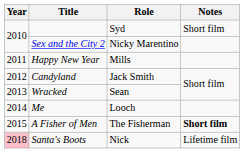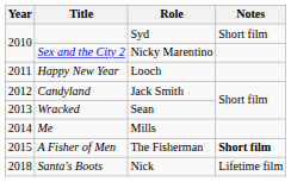Happy New Year | Role: Mills -> Looch
Me | Role: Looch -> Mills
Santa's Boots | Year: pink background -> no background
